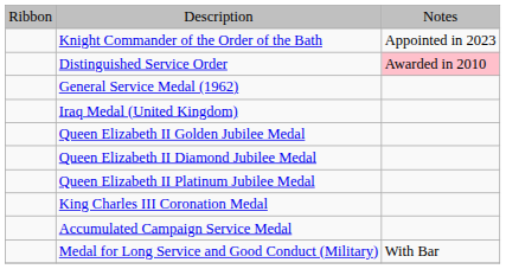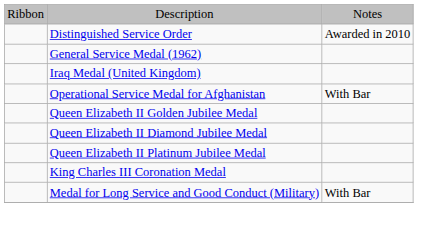- row: Knight Commander of the Order of the Bath | Appointed in 2023
Distinguished Service Order | column 3: pink background -> no background
+ row: Operational Service Medal for Afghanistan | With Bar
- row: Accumulated Campaign Service Medal
